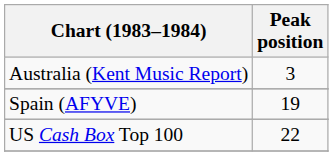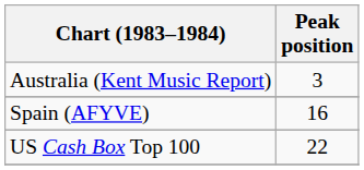Spain (AFYVE) | Peak position: 19 -> 16
